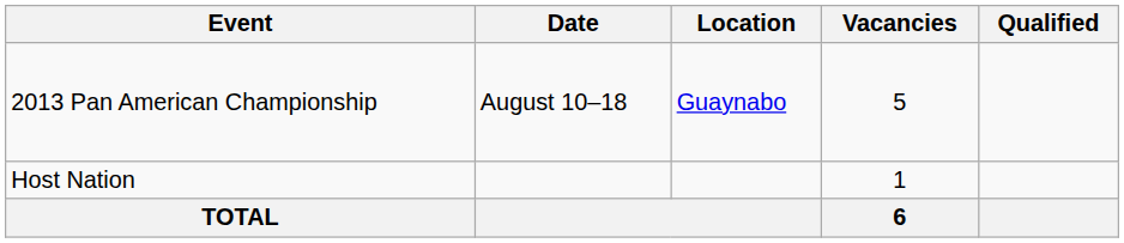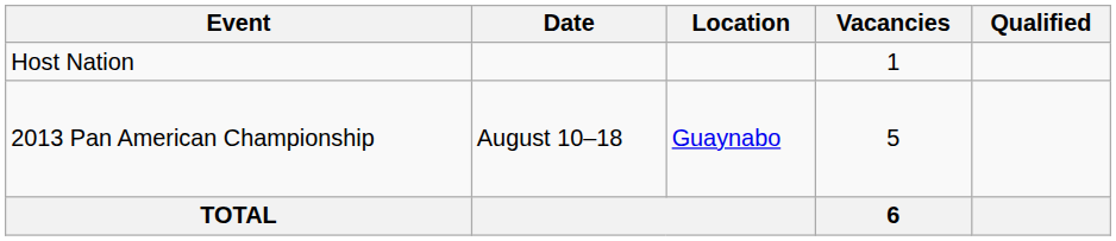rows swapped: Host Nation <-> 2013 Pan American Championship
